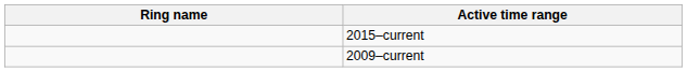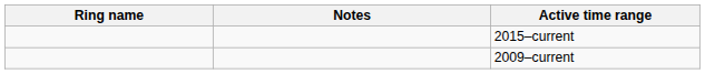+ column: Notes
